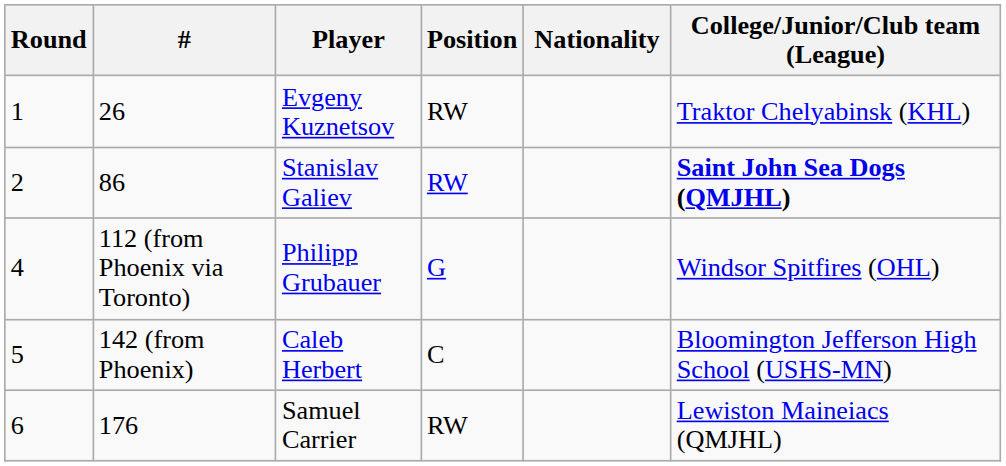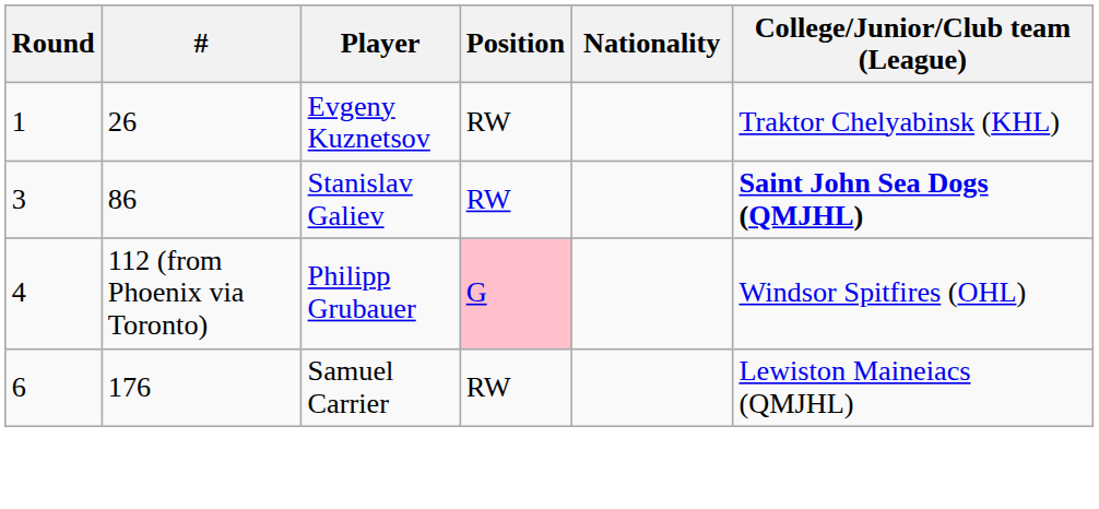Stanislav Galiev | Round: 2 -> 3
Philipp Grubauer | Position: no background -> pink background
- row: 5 | 142 (from Phoenix) | Caleb Herbert | C | Bloomington Jefferson High School (USHS-MN)
